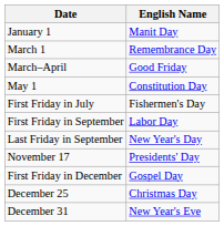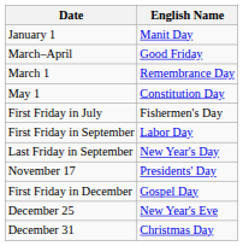rows swapped: March 1 <-> March–April
December 25 | English Name: Christmas Day -> New Year's Eve
December 31 | English Name: New Year's Eve -> Christmas Day
